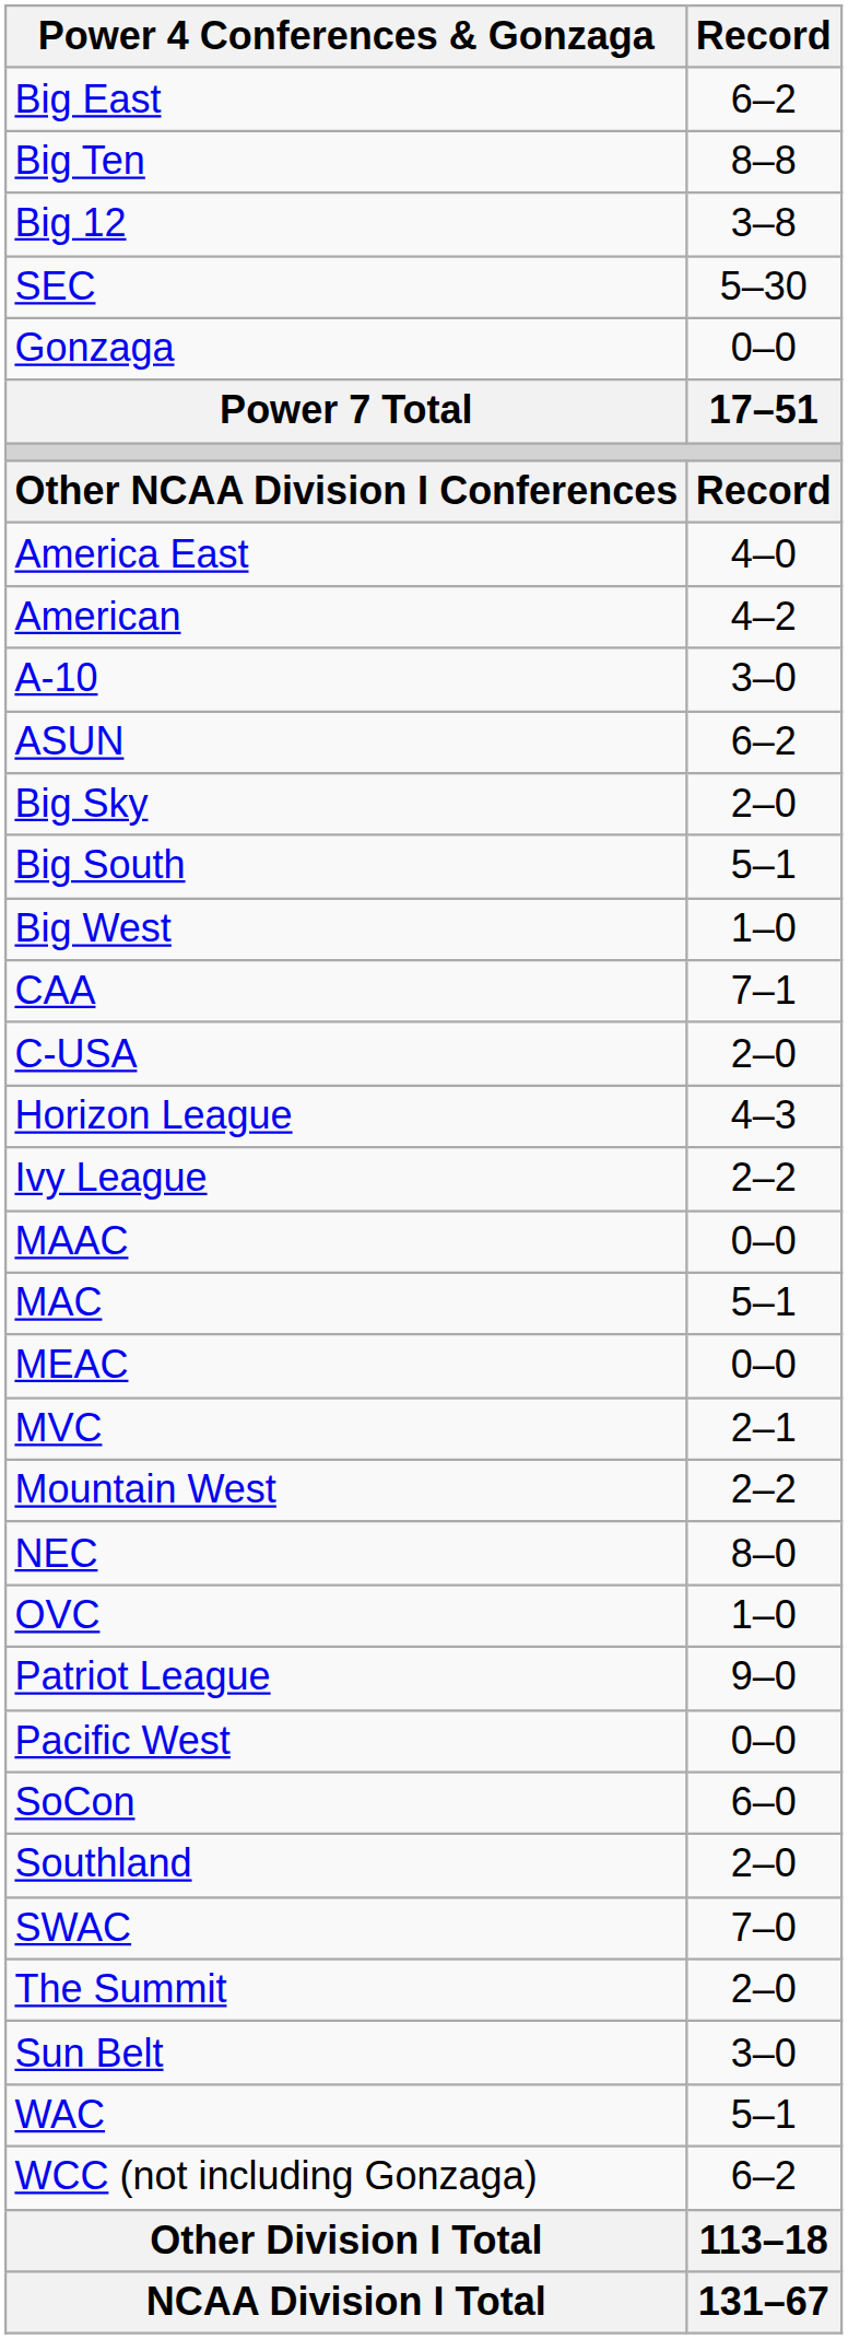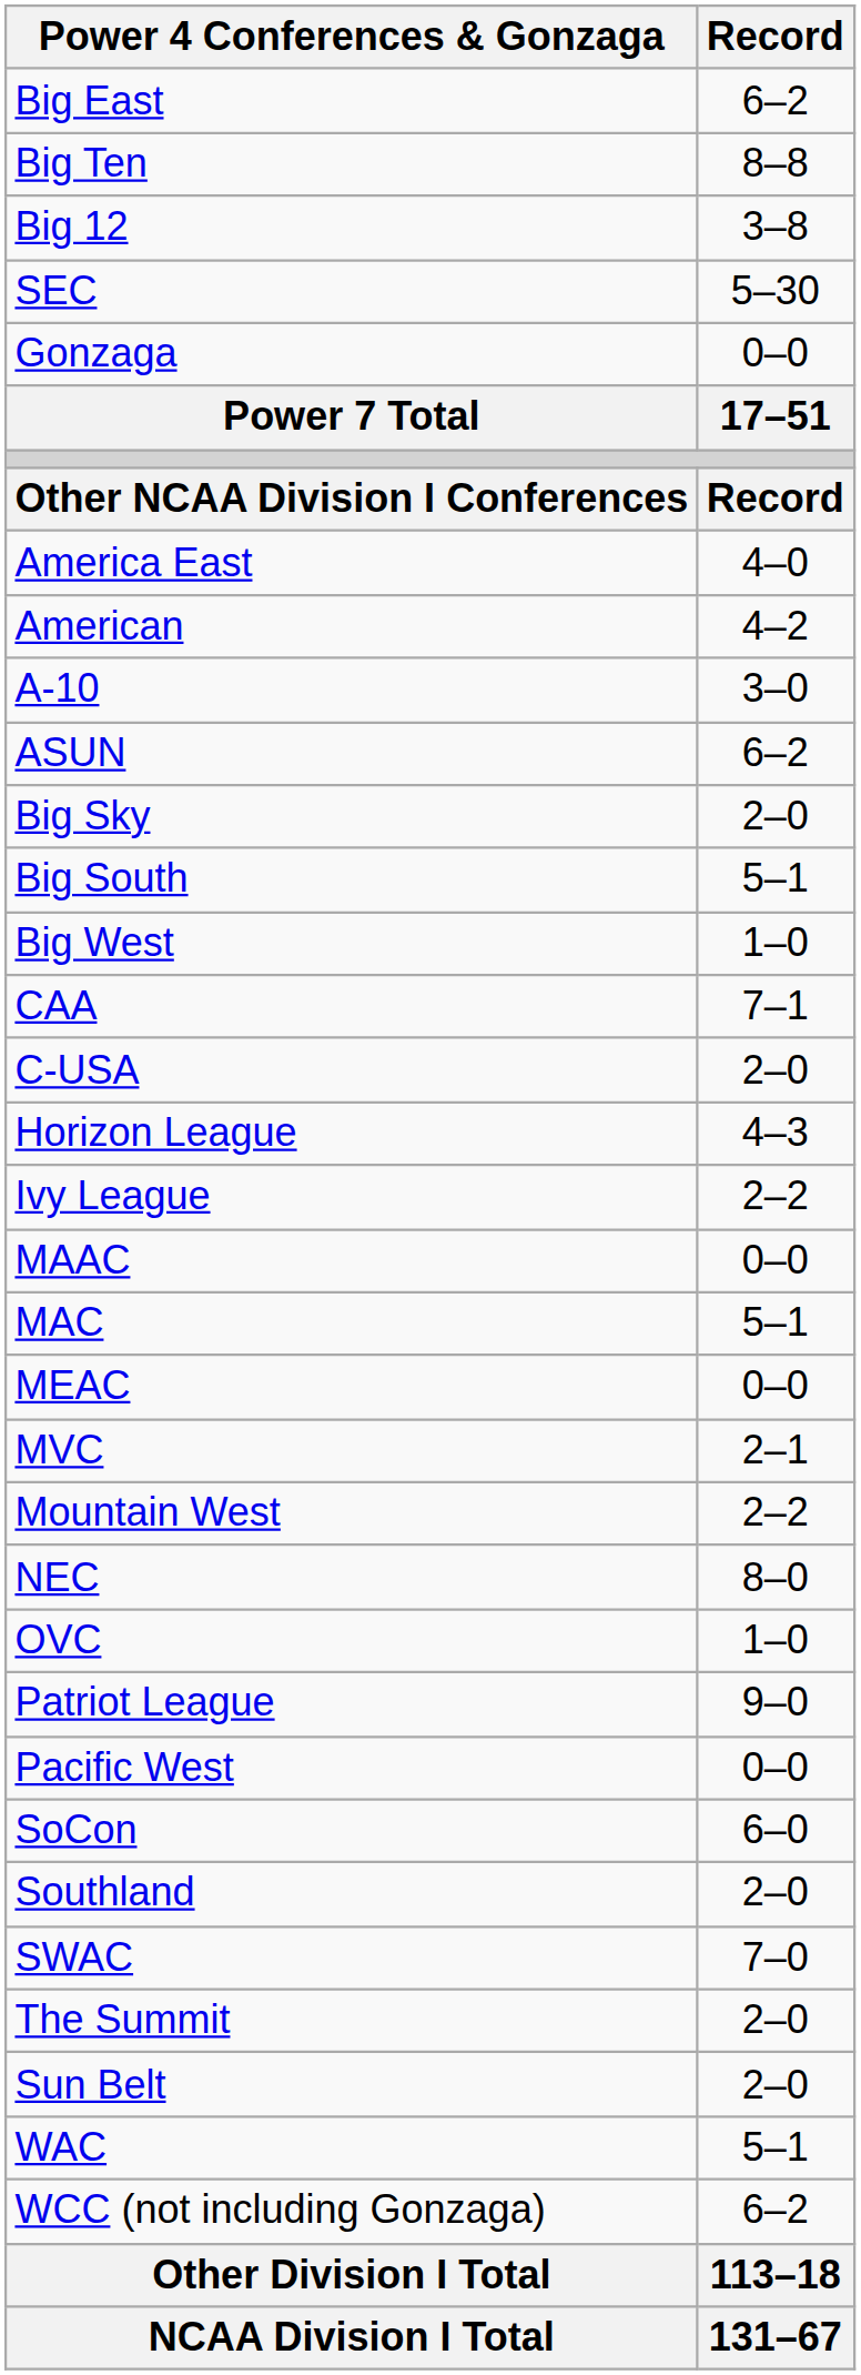Sun Belt | Record: 3–0 -> 2–0
